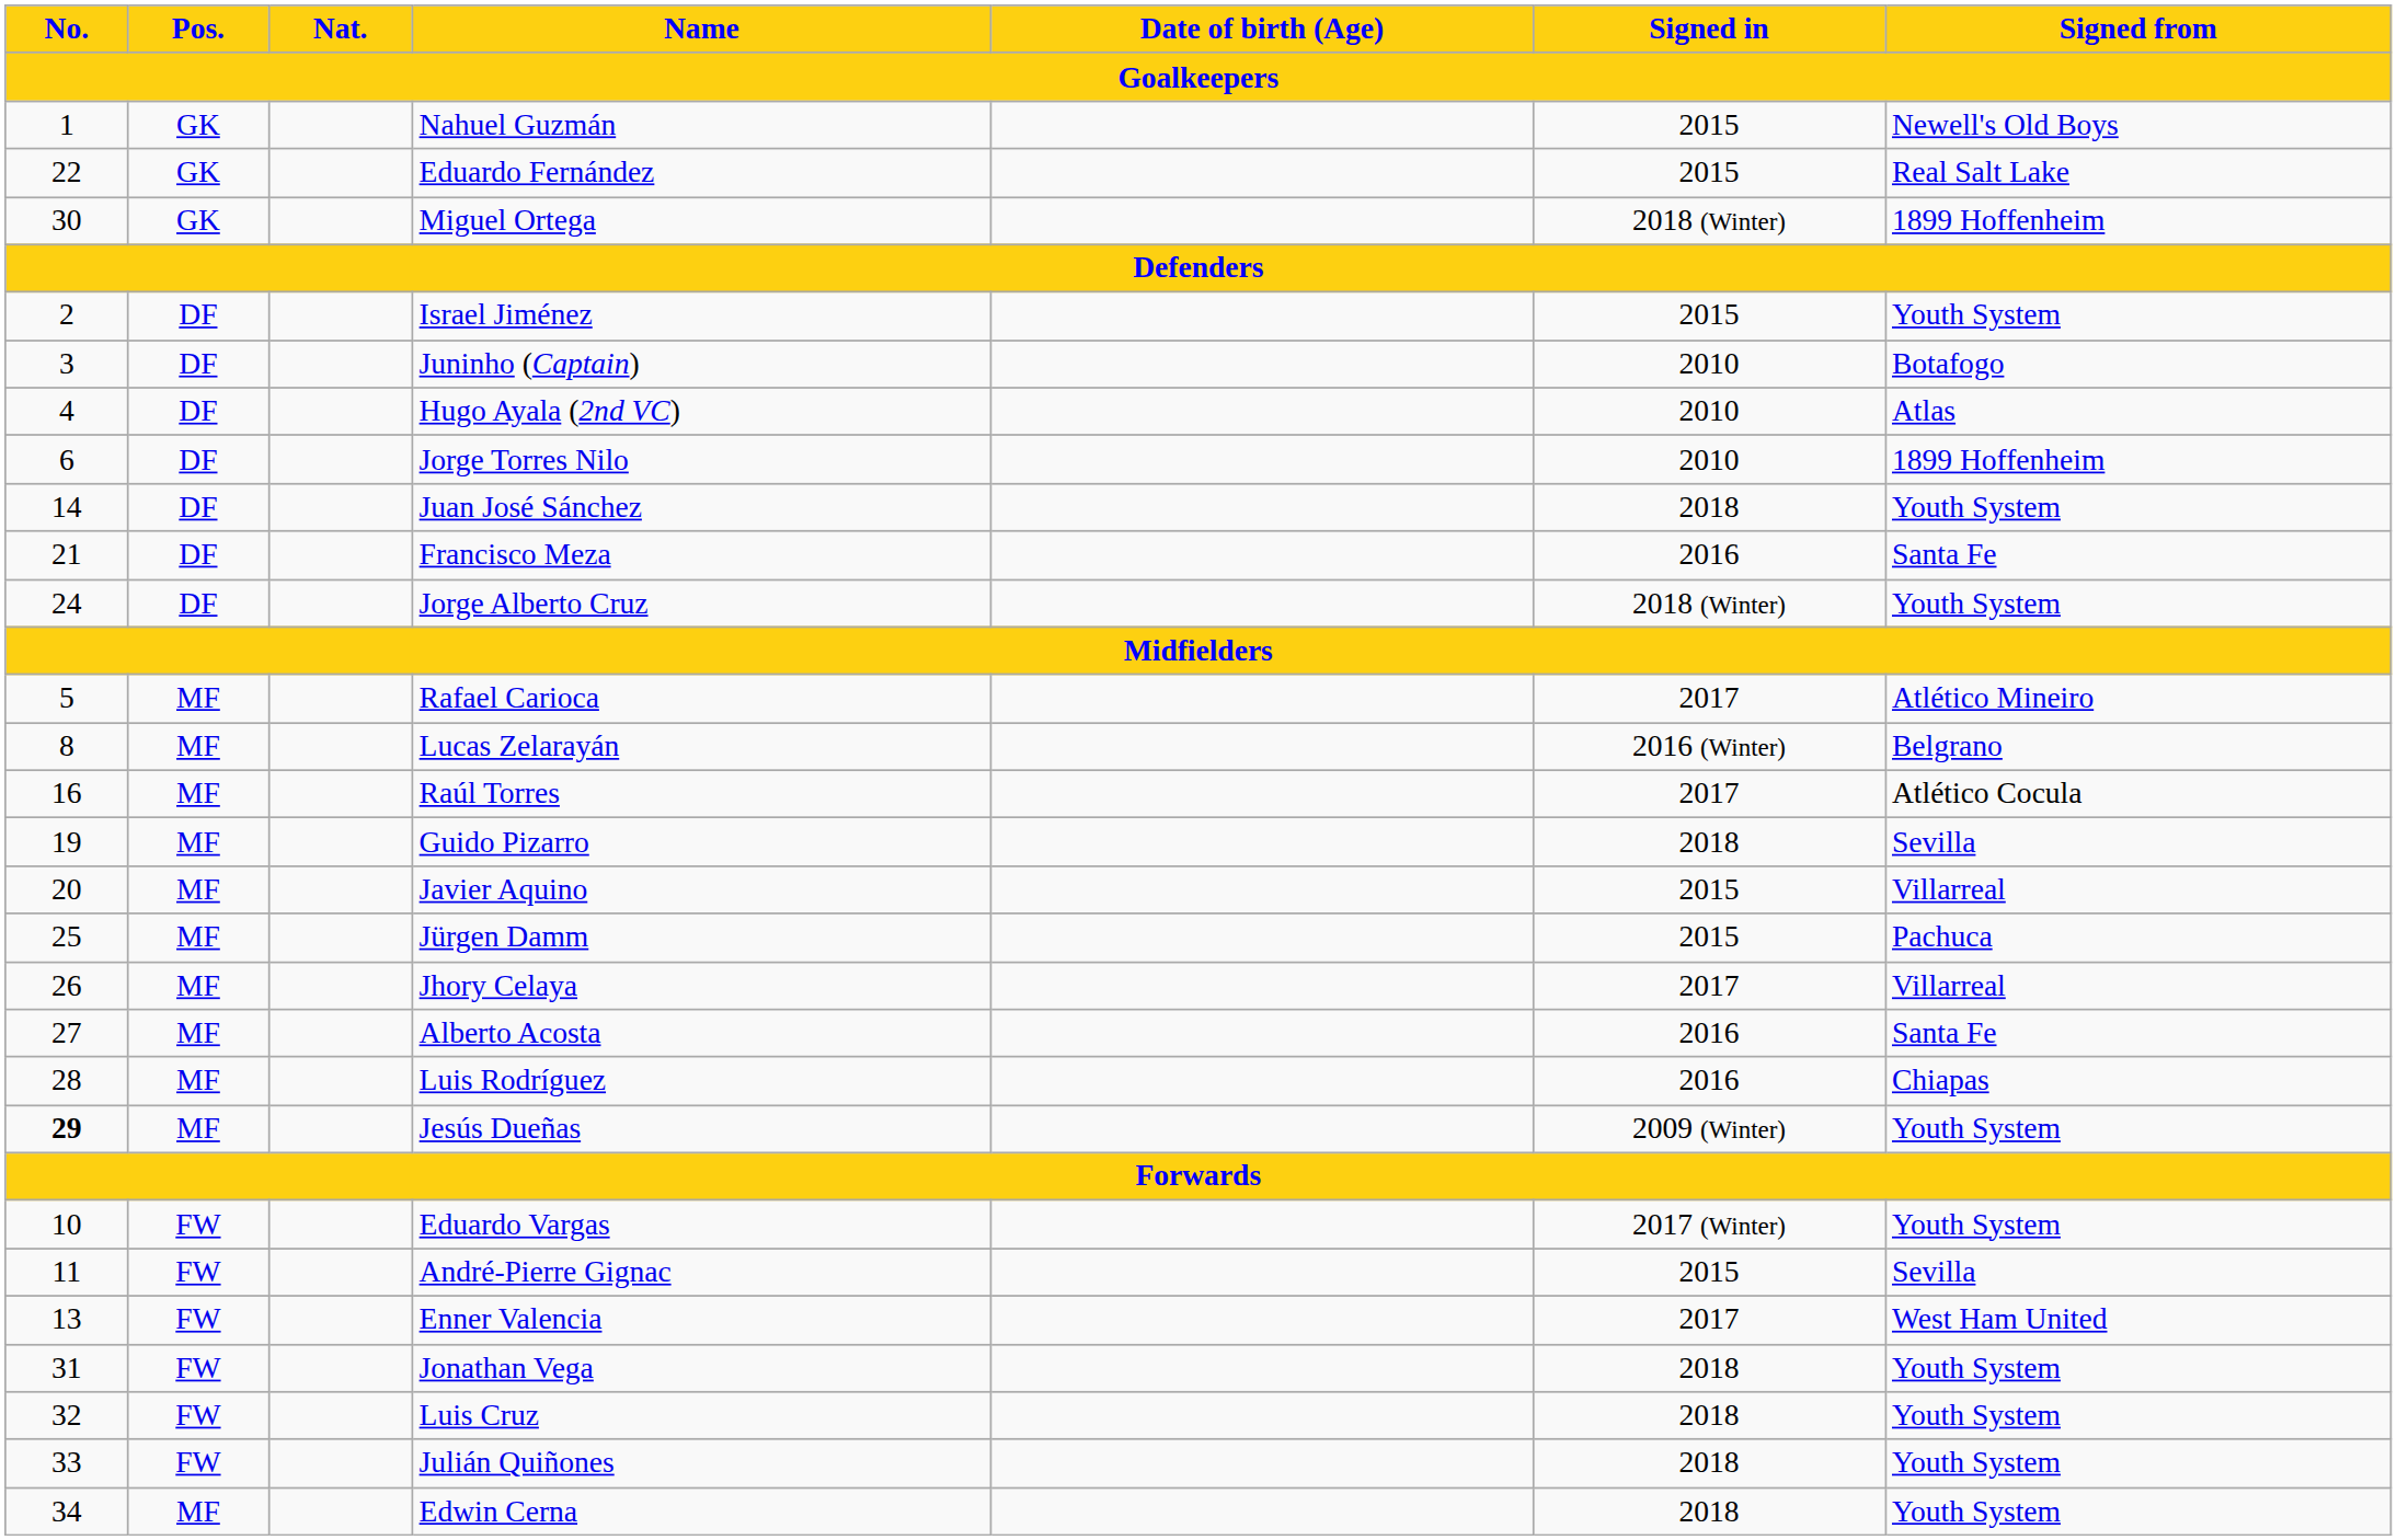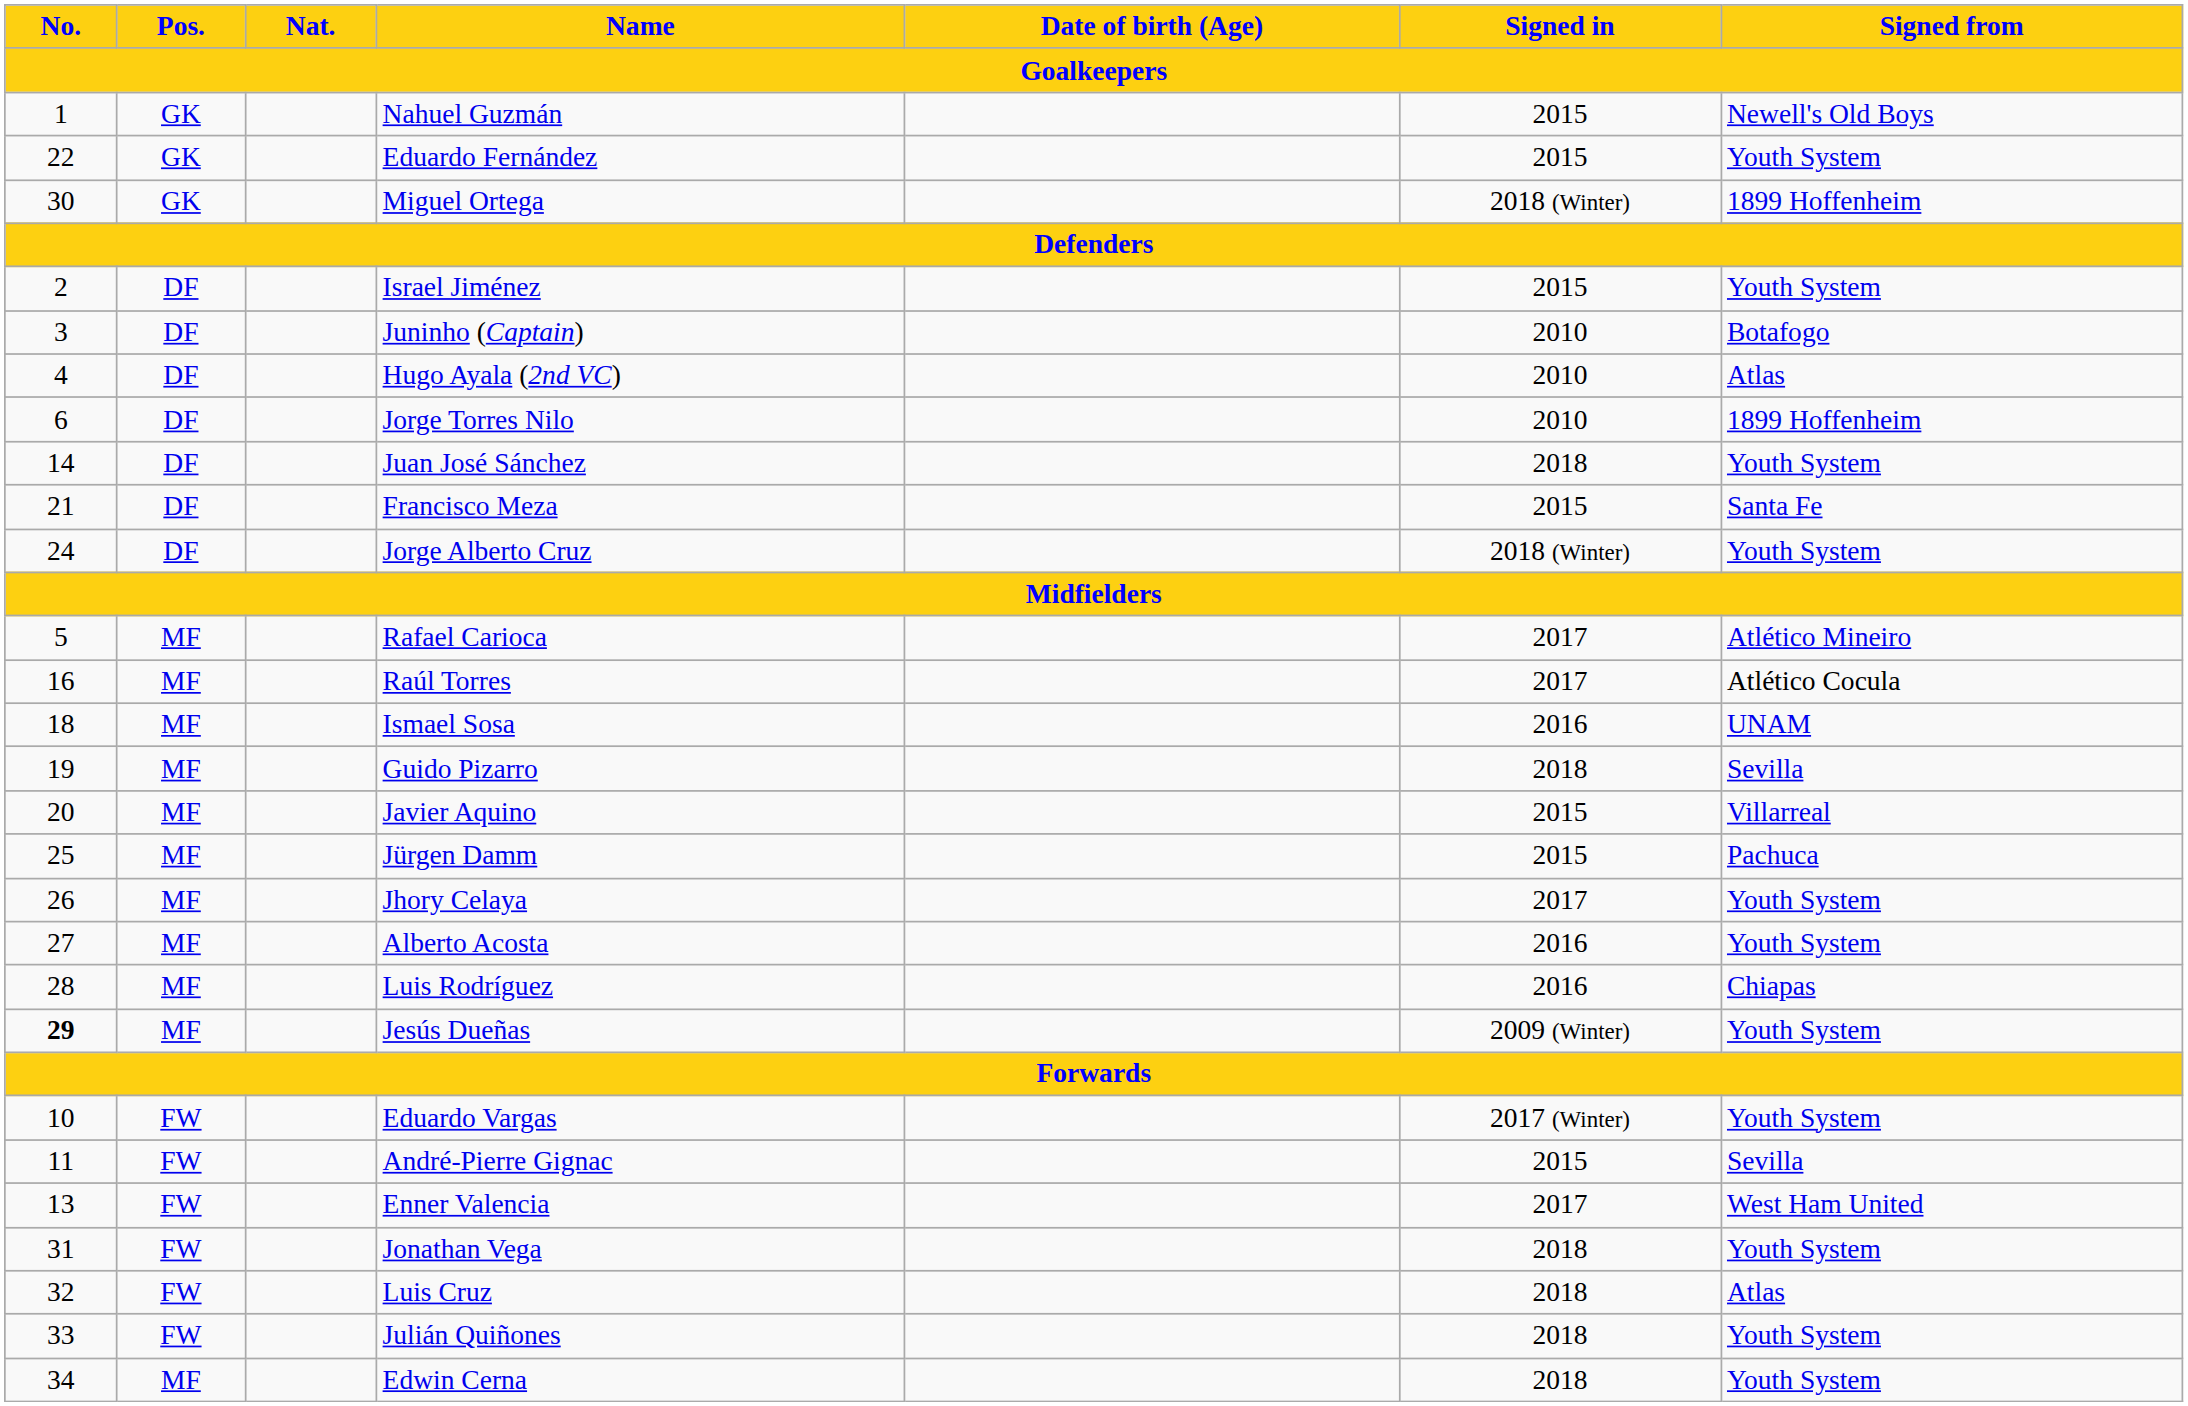Eduardo Fernández | Signed from: Real Salt Lake -> Youth System
Francisco Meza | Signed in: 2016 -> 2015
- row: 8 | MF | Lucas Zelarayán | 2016 (Winter) | Belgrano
+ row: 18 | MF | Ismael Sosa | 2016 | UNAM
Jhory Celaya | Signed from: Villarreal -> Youth System
Alberto Acosta | Signed from: Santa Fe -> Youth System
Luis Cruz | Signed from: Youth System -> Atlas
